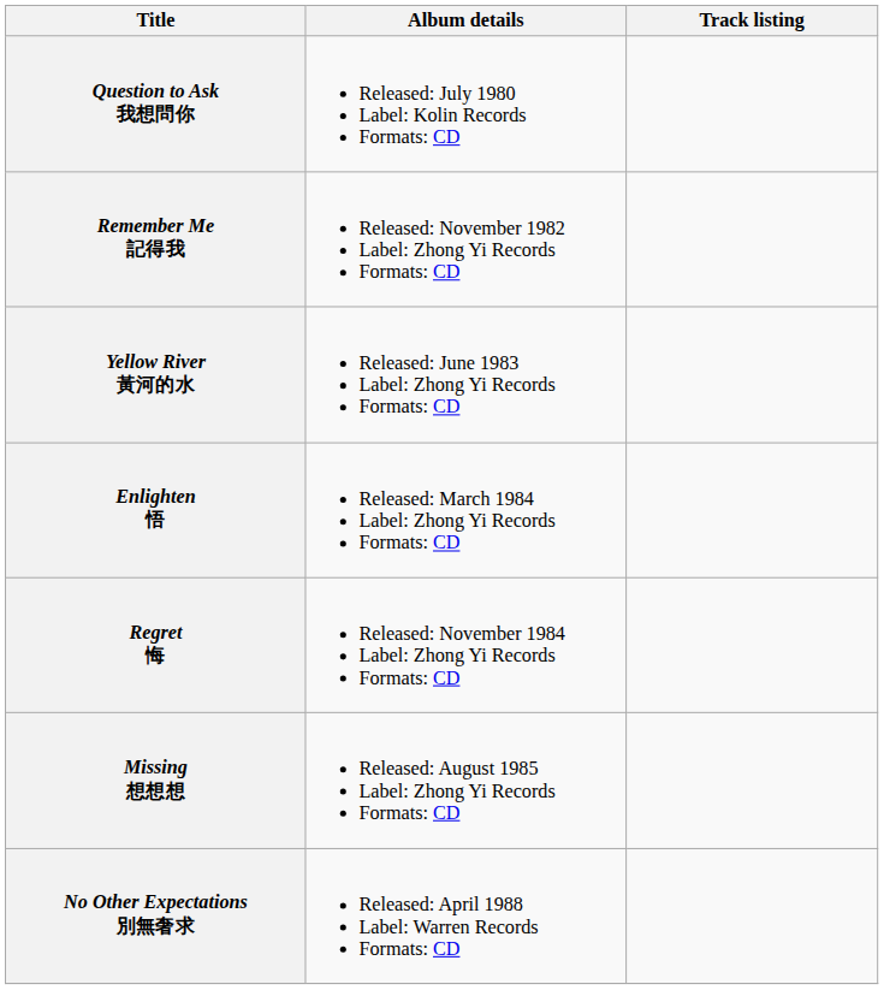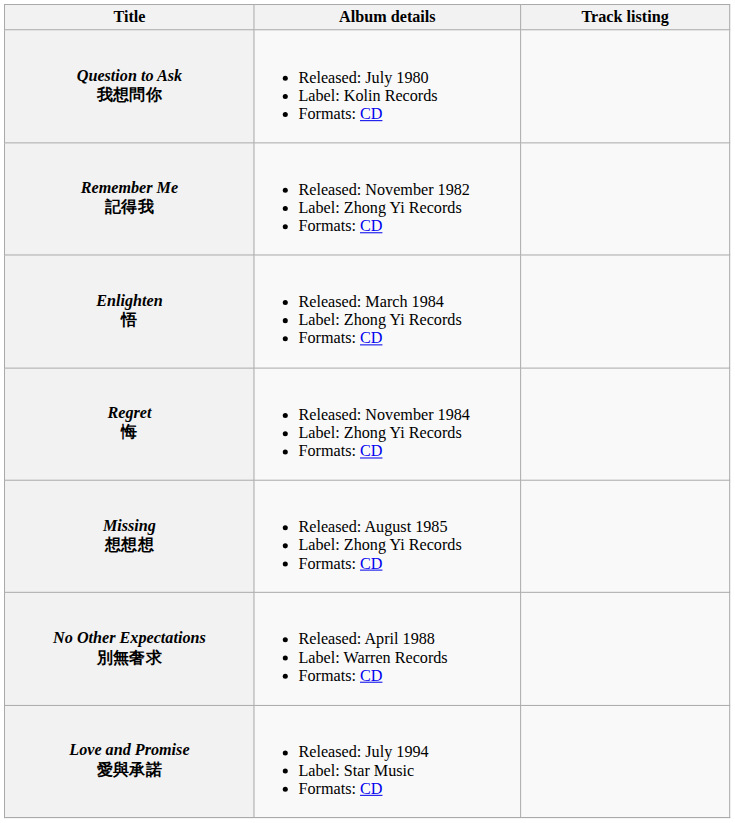- row: Yellow River 黃河的水 | Released: June 1983 Label: Zhong Yi Records Formats: CD
+ row: Love and Promise 愛與承諾 | Released: July 1994 Label: Star Music Formats: CD
